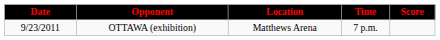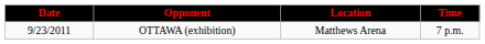- column: Score
